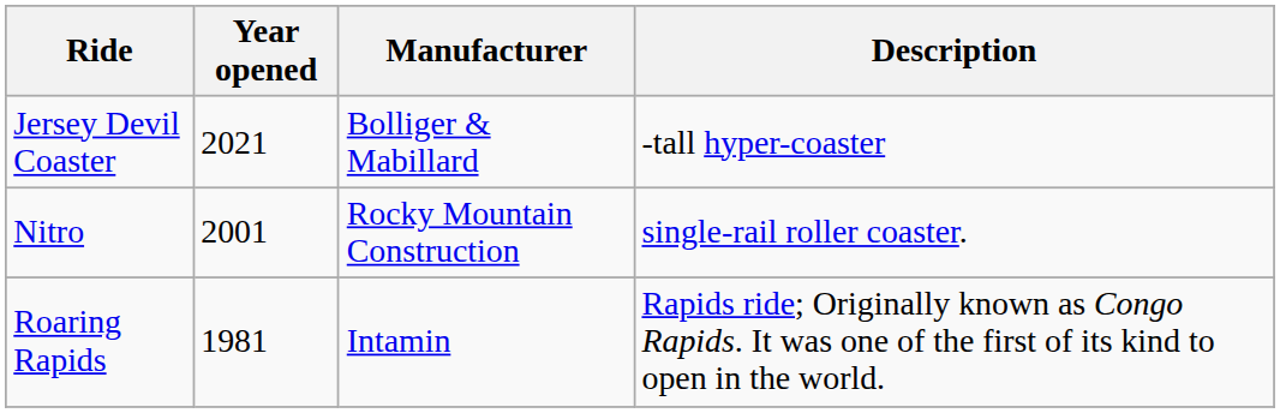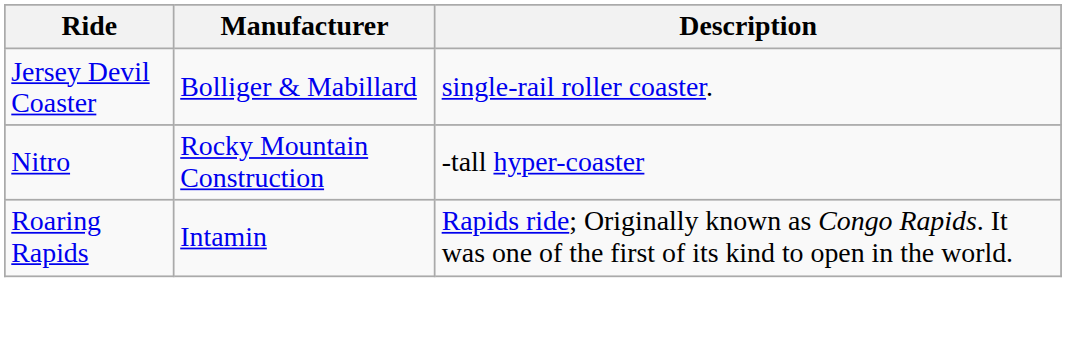- column: Year opened | 2021 | 2001 | 1981
Jersey Devil Coaster | Description: -tall hyper-coaster -> single-rail roller coaster.
Nitro | Description: single-rail roller coaster. -> -tall hyper-coaster
